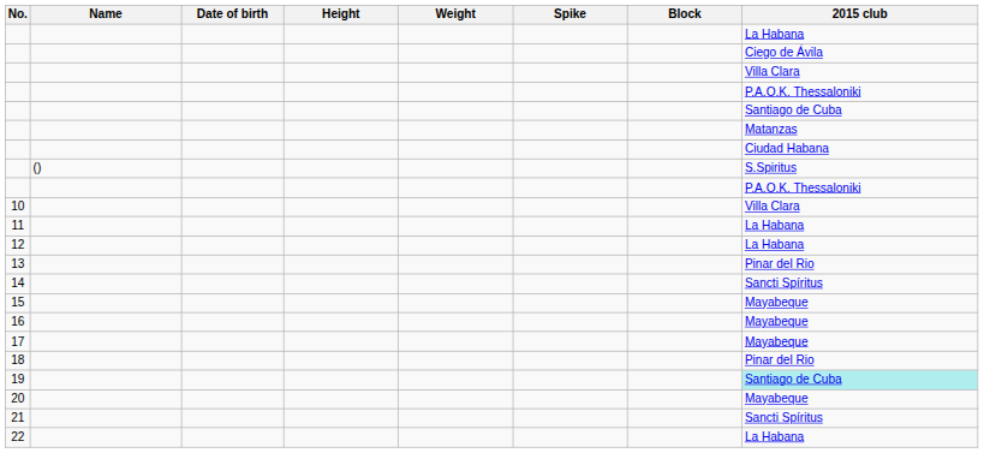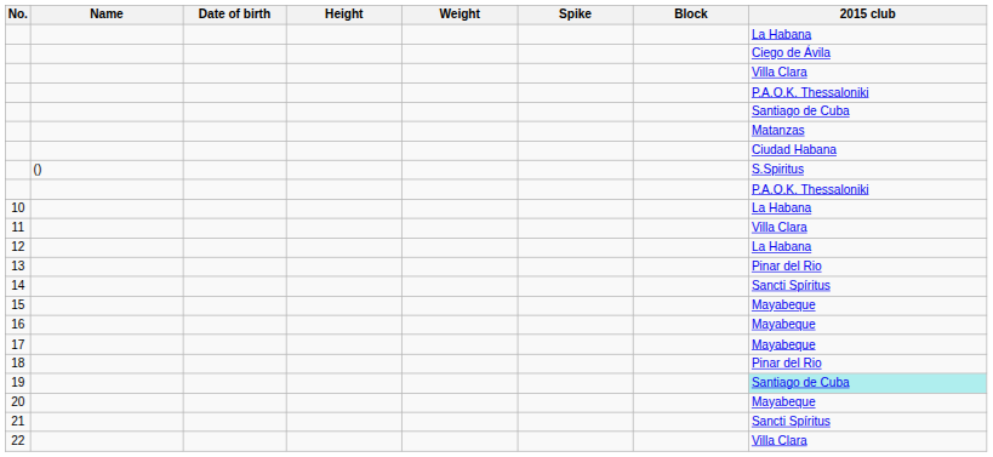10 | 2015 club: Villa Clara -> La Habana
11 | 2015 club: La Habana -> Villa Clara
22 | 2015 club: La Habana -> Villa Clara
